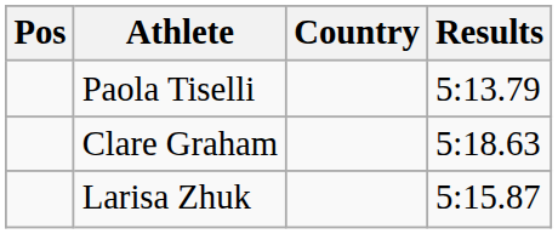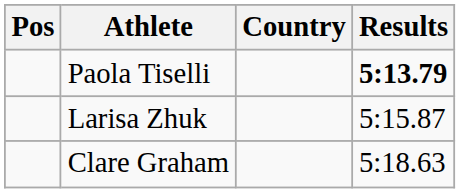Paola Tiselli | Results: normal -> bold
rows swapped: Larisa Zhuk <-> Clare Graham
